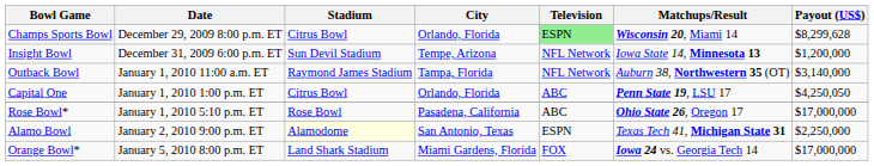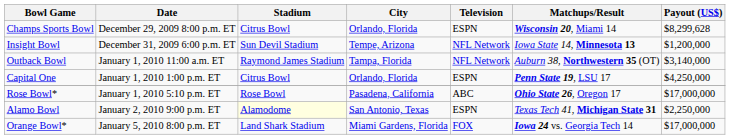Champs Sports Bowl | Television: lightgreen background -> no background
Capital One | Television: ABC -> ESPN
Capital One | Payout (US$): $4,250,050 -> $4,250,000
